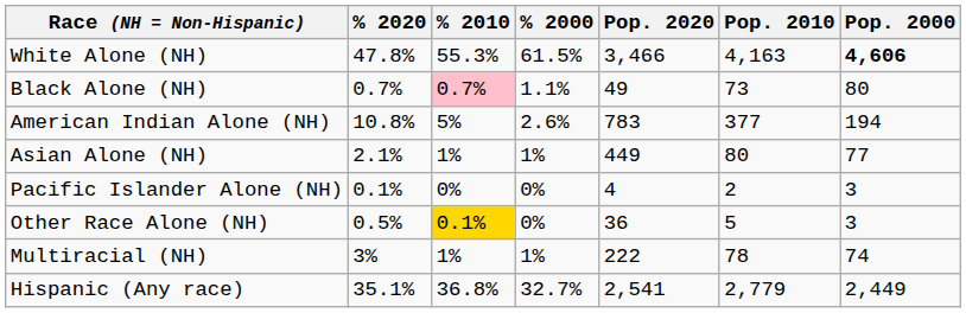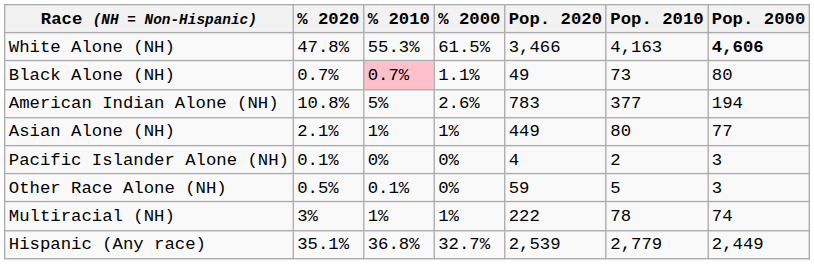Other Race Alone (NH) | % 2010: gold background -> no background
Other Race Alone (NH) | Pop. 2020: 36 -> 59
Hispanic (Any race) | Pop. 2020: 2,541 -> 2,539
